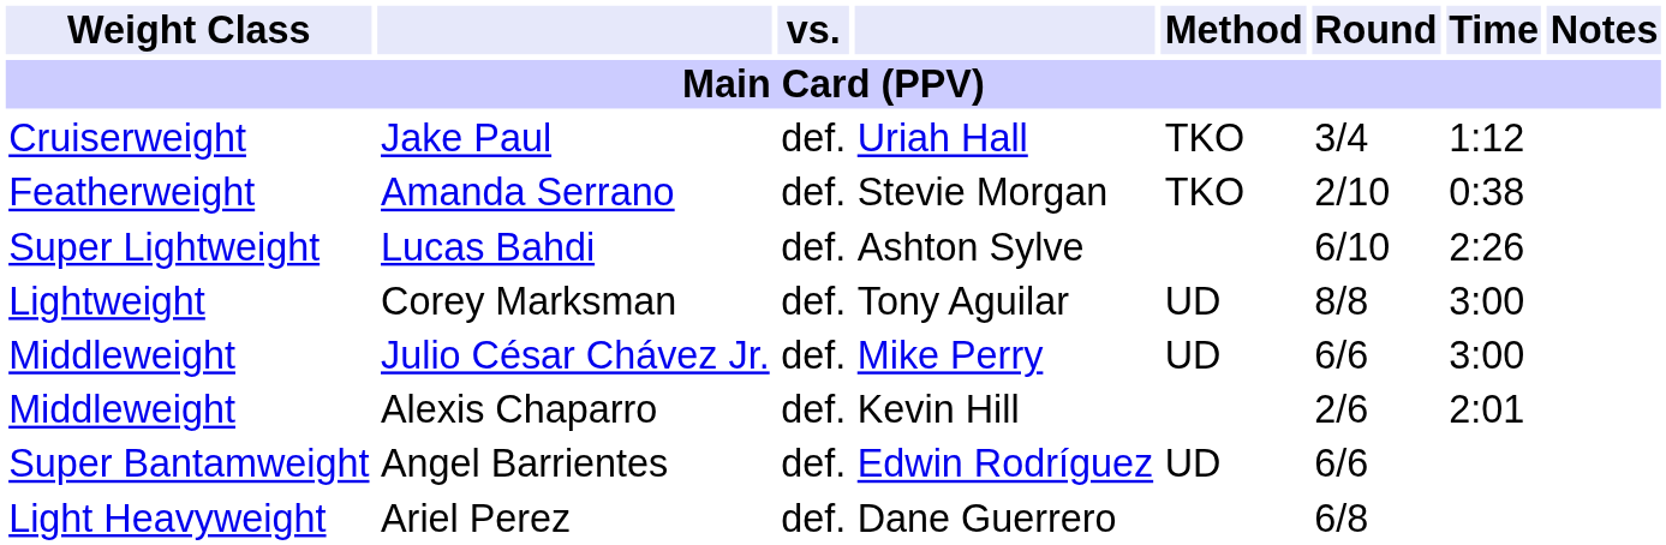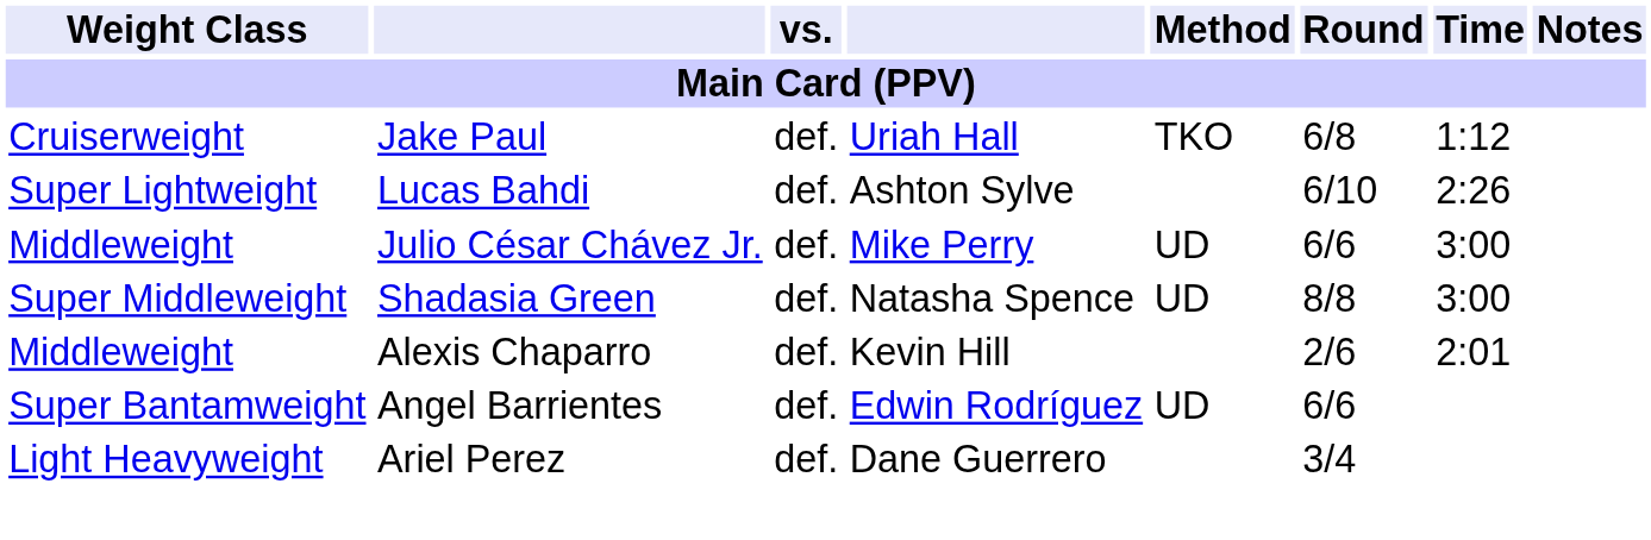Jake Paul | Round: 3/4 -> 6/8
- row: Featherweight | Amanda Serrano | def. | Stevie Morgan | TKO | 2/10 | 0:38
- row: Lightweight | Corey Marksman | def. | Tony Aguilar | UD | 8/8 | 3:00
+ row: Super Middleweight | Shadasia Green | def. | Natasha Spence | UD | 8/8 | 3:00
Ariel Perez | Round: 6/8 -> 3/4
